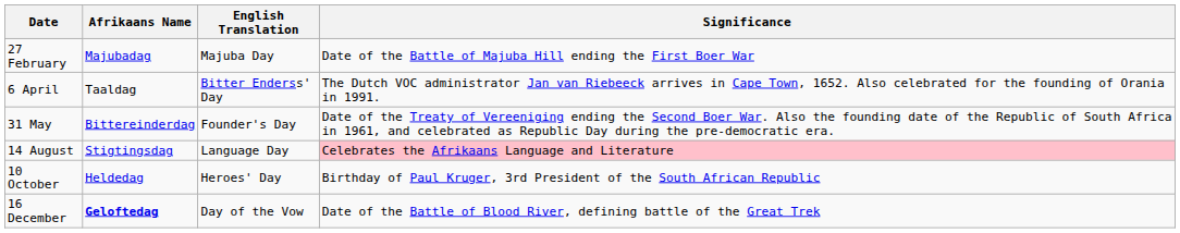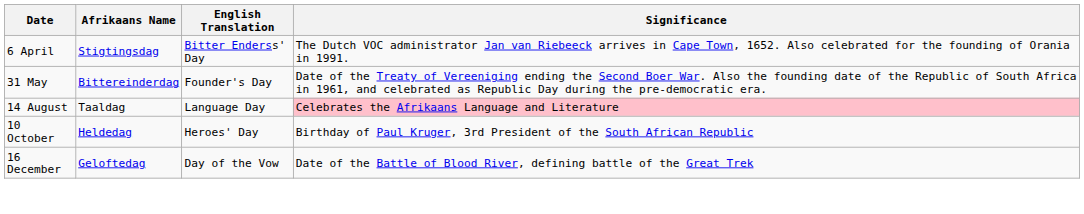- row: 27 February | Majubadag | Majuba Day | Date of the Battle of Majuba Hill ending the First Boer War
6 April | Afrikaans Name: Taaldag -> Stigtingsdag
14 August | Afrikaans Name: Stigtingsdag -> Taaldag
16 December | Afrikaans Name: bold -> normal
